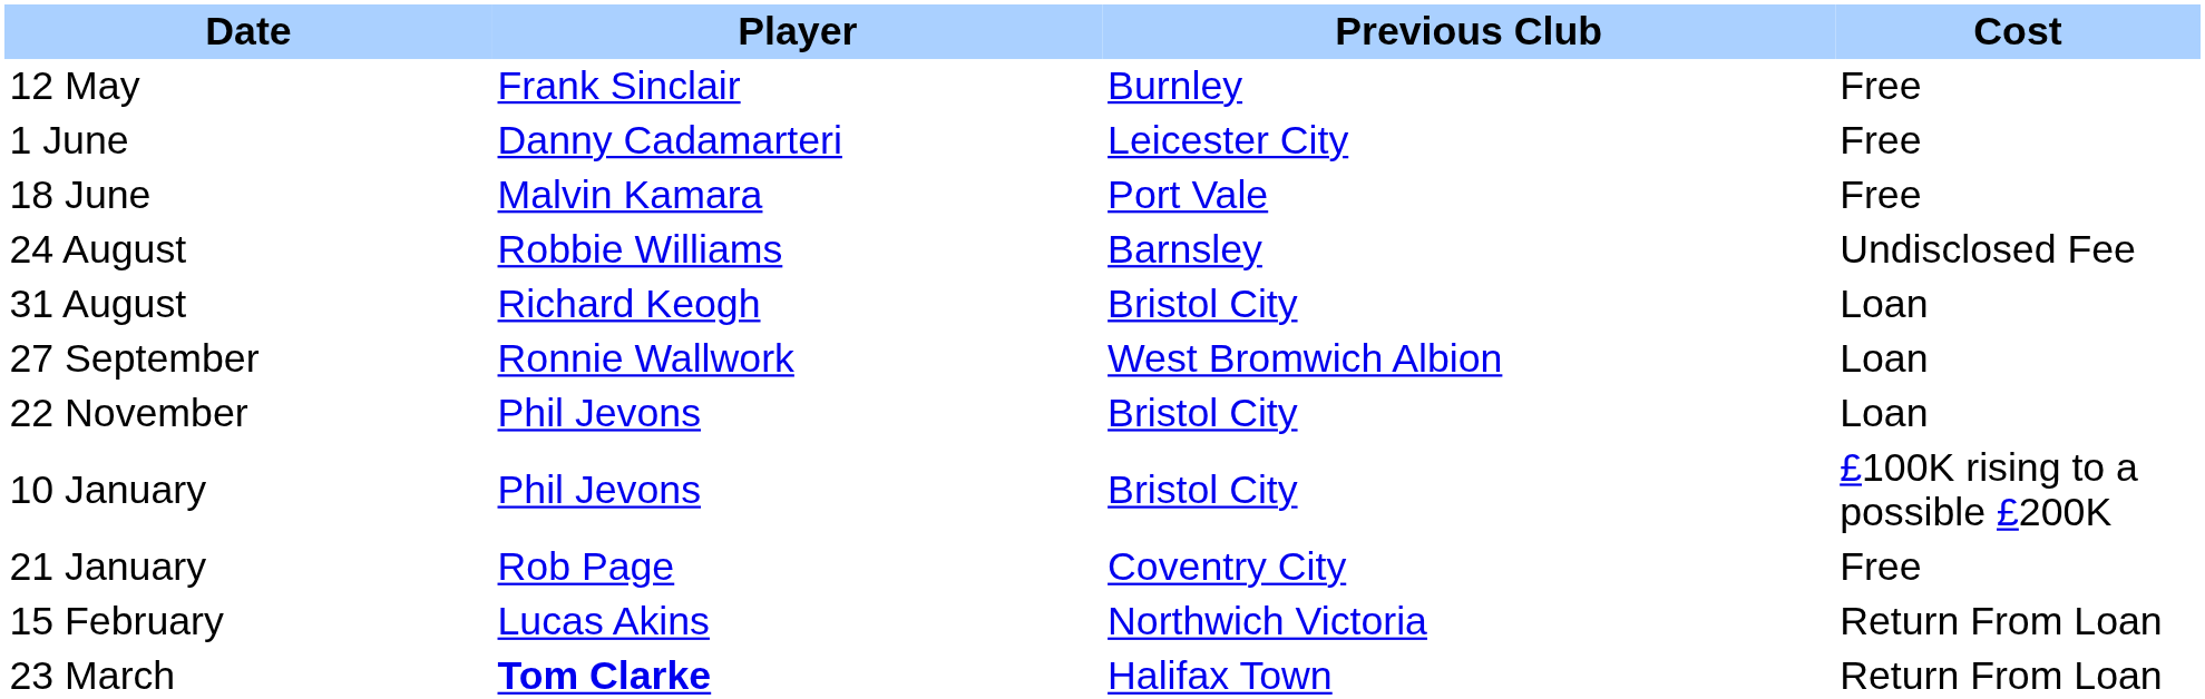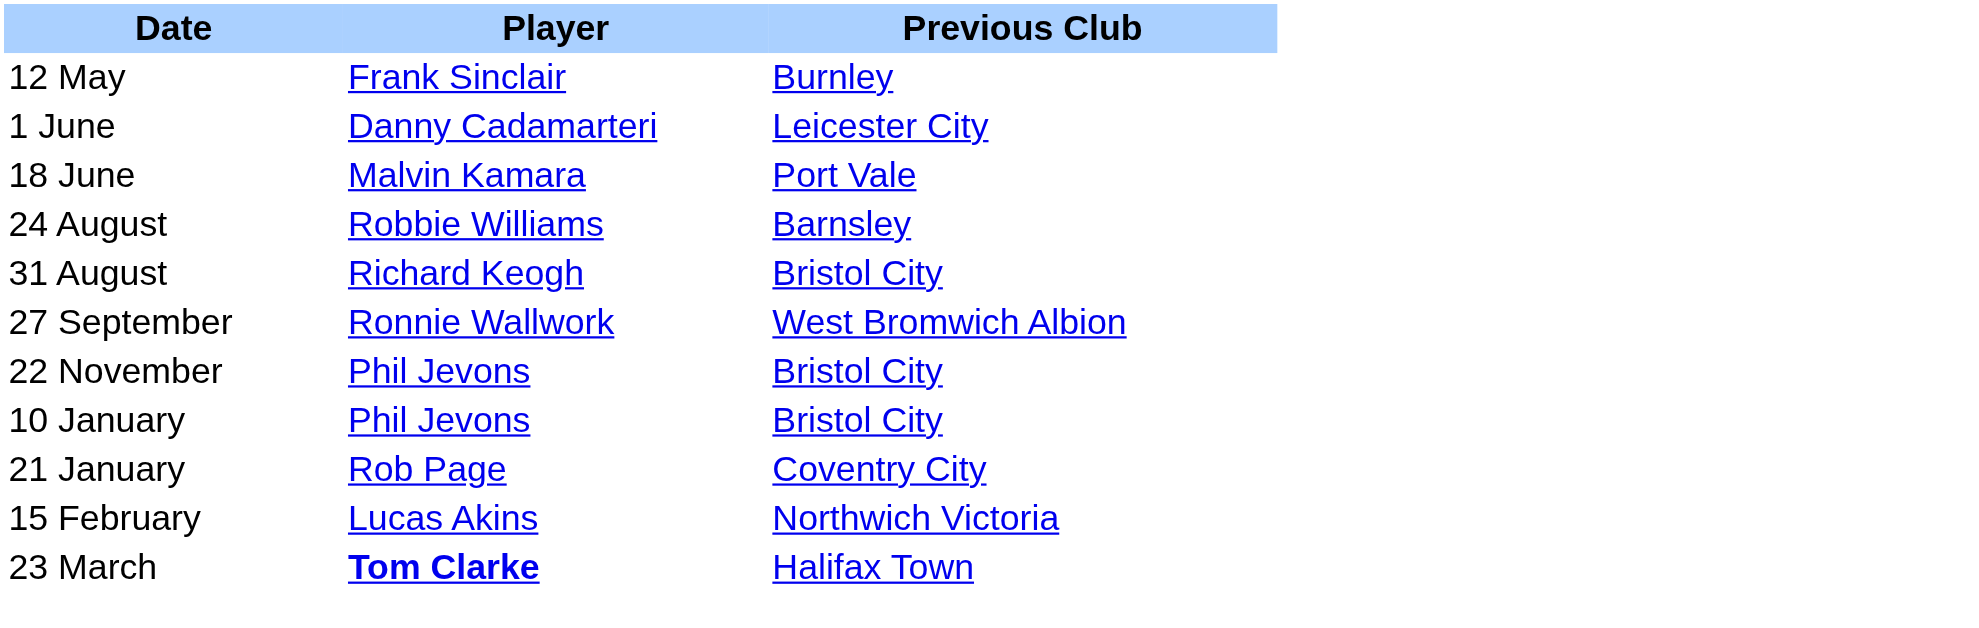- column: Cost | Free | Free | Free | Undisclosed Fee | Loan | Loan | Loan | £100K rising to a possible £200K | Free | Return From Loan | Return From Loan
